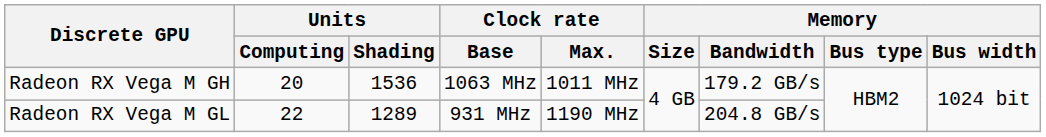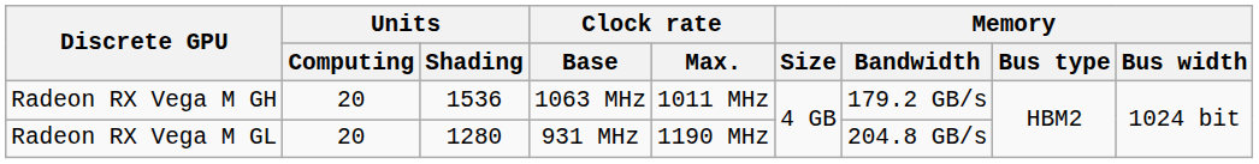Radeon RX Vega M GL | Units / Computing: 22 -> 20
Radeon RX Vega M GL | Units / Shading: 1289 -> 1280
